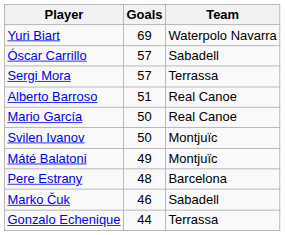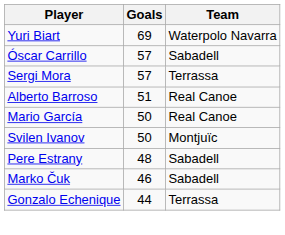- row: Máté Balatoni | 49 | Montjuïc
Pere Estrany | Team: Barcelona -> Sabadell
